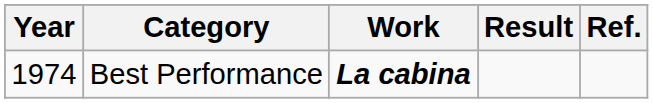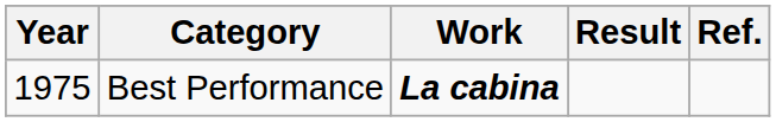Best Performance | Year: 1974 -> 1975
